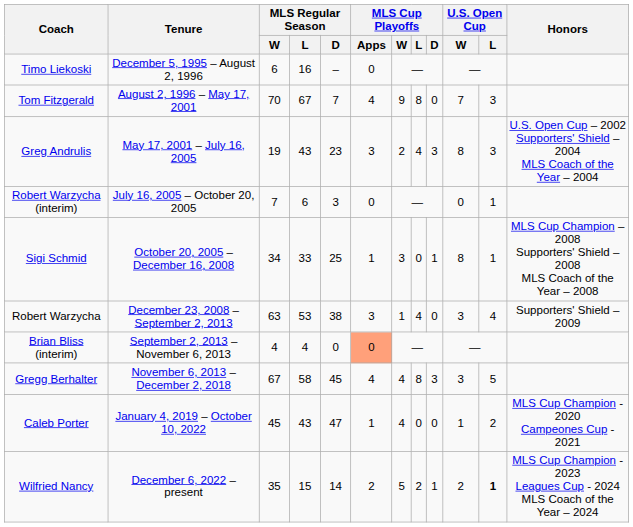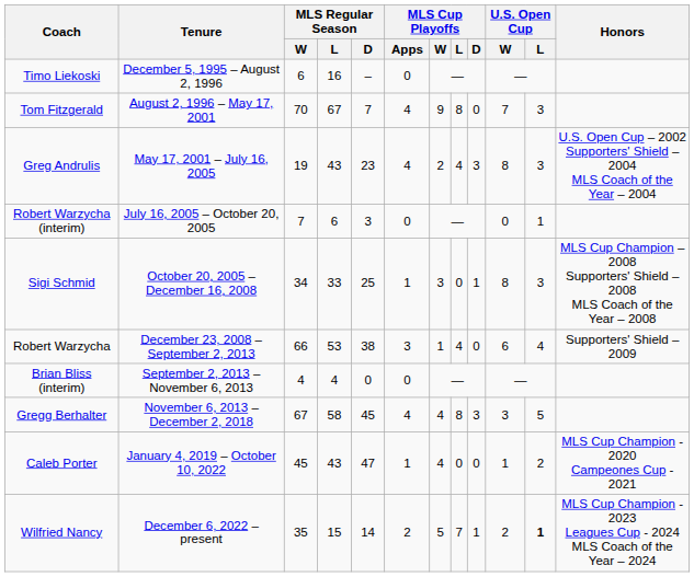Greg Andrulis | MLS Cup Playoffs / Apps: 3 -> 4
Sigi Schmid | U.S. Open Cup / L: 1 -> 3
Robert Warzycha | MLS Regular Season / W: 63 -> 66
Robert Warzycha | U.S. Open Cup / W: 3 -> 6
Brian Bliss (interim) | MLS Cup Playoffs / Apps: lightsalmon background -> no background
Wilfried Nancy | MLS Cup Playoffs / L: 2 -> 7
